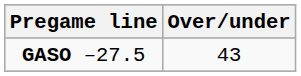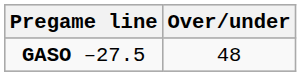GASO –27.5 | Over/under: 43 -> 48
